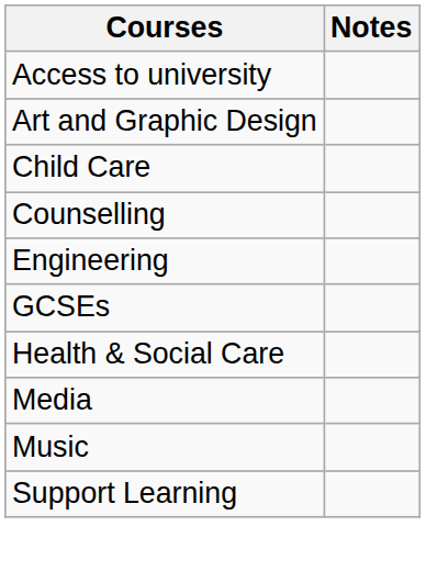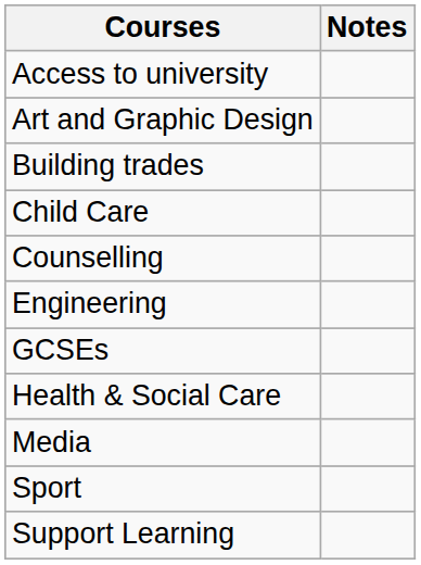+ row: Building trades
- row: Music
+ row: Sport
